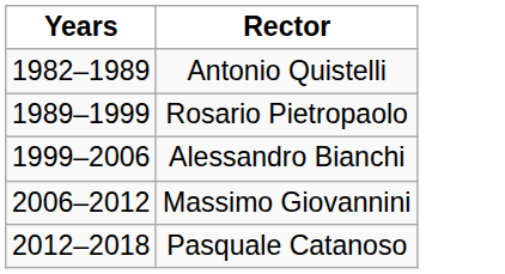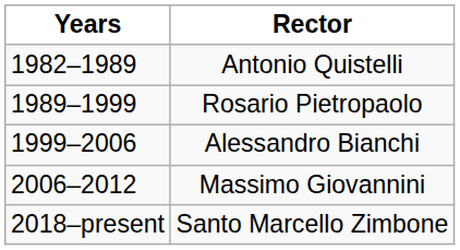- row: 2012–2018 | Pasquale Catanoso
+ row: 2018–present | Santo Marcello Zimbone
